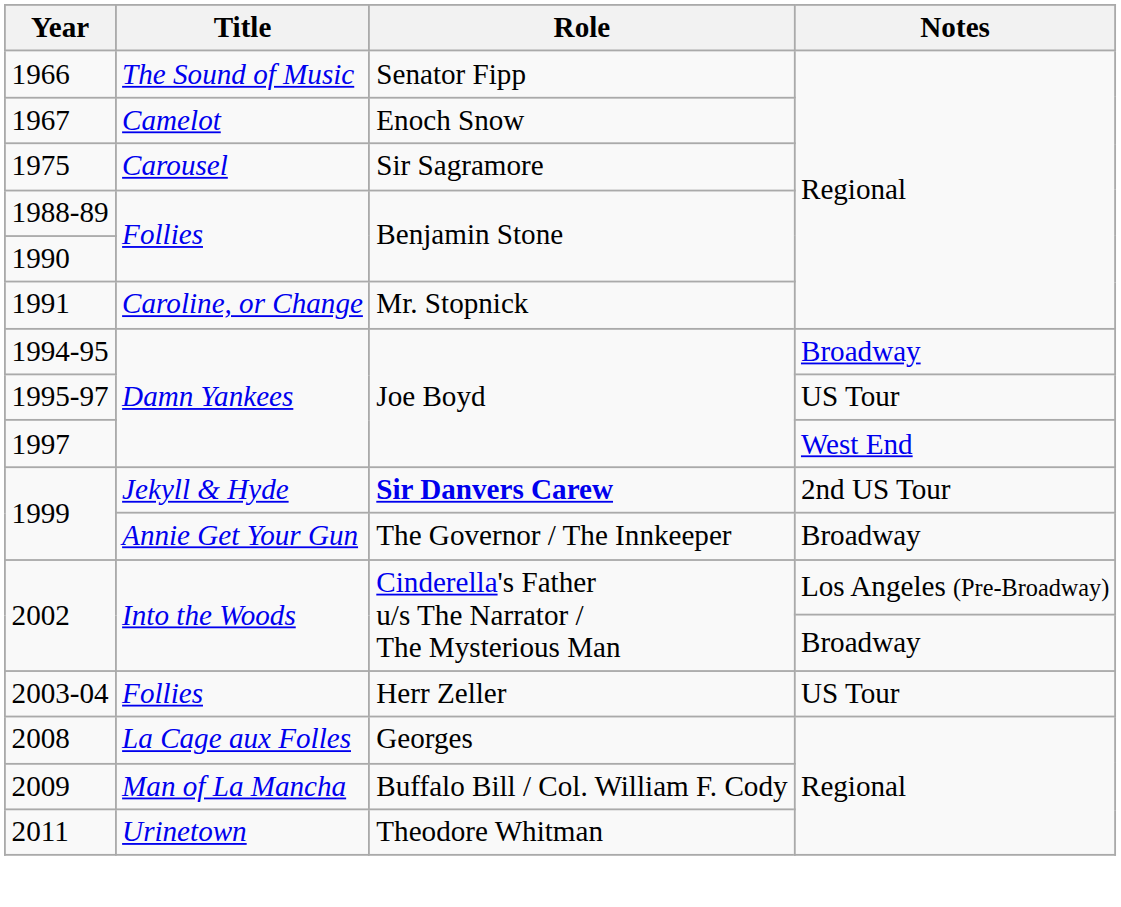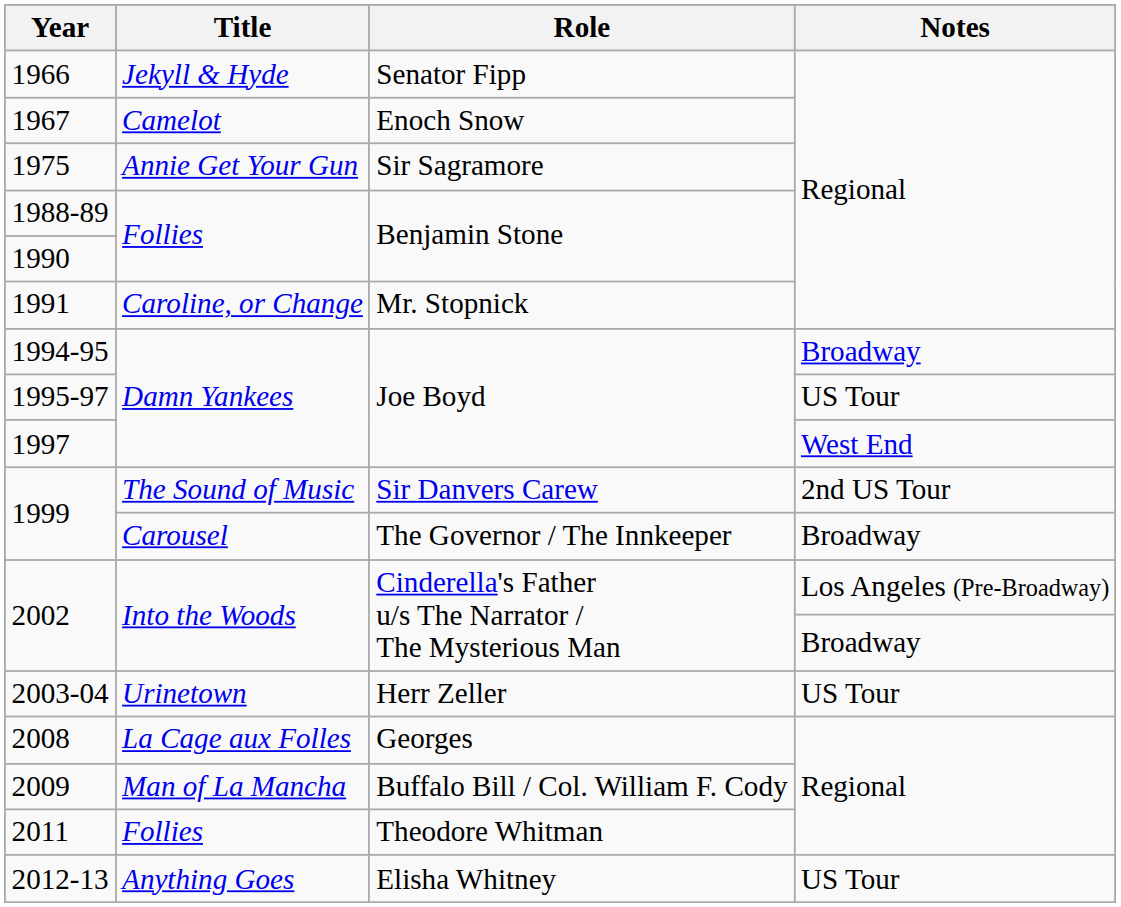1966 | Title: The Sound of Music -> Jekyll & Hyde
1975 | Title: Carousel -> Annie Get Your Gun
1999 / 2nd US Tour | Title: Jekyll & Hyde -> The Sound of Music
1999 / 2nd US Tour | Role: bold -> normal
1999 / Broadway | Title: Annie Get Your Gun -> Carousel
2003-04 | Title: Follies -> Urinetown
2011 | Title: Urinetown -> Follies
+ row: 2012-13 | Anything Goes | Elisha Whitney | US Tour
